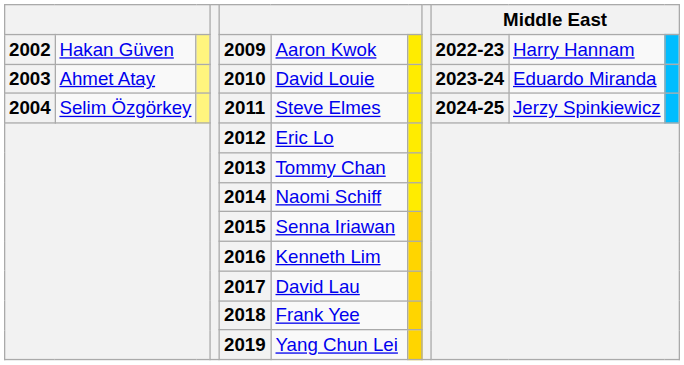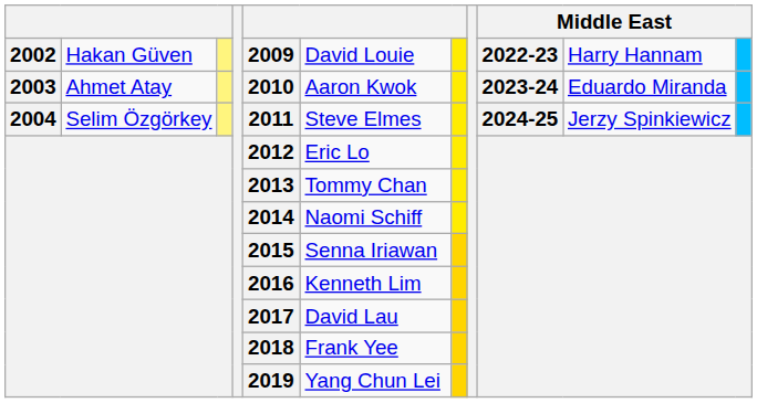2002 | column 6: Aaron Kwok -> David Louie
2003 | column 6: David Louie -> Aaron Kwok
